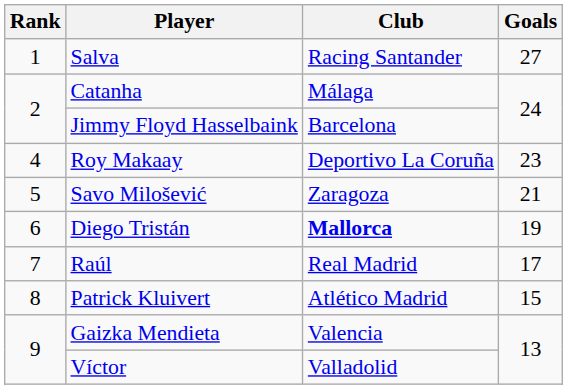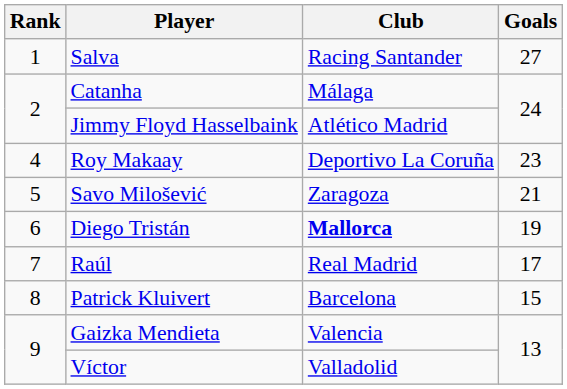Jimmy Floyd Hasselbaink | Club: Barcelona -> Atlético Madrid
Patrick Kluivert | Club: Atlético Madrid -> Barcelona
